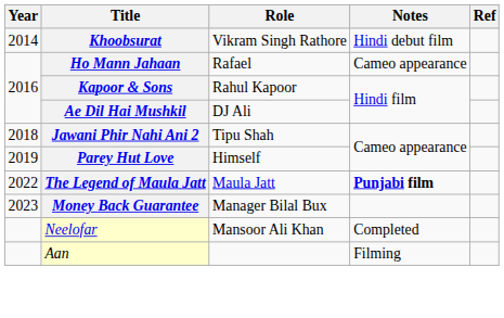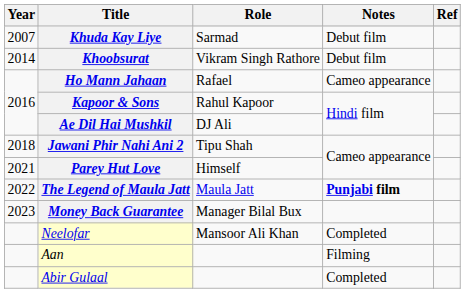+ row: 2007 | Khuda Kay Liye | Sarmad | Debut film
Khoobsurat | Notes: Hindi debut film -> Debut film
Parey Hut Love | Year: 2019 -> 2021
+ row: Abir Gulaal | Completed
